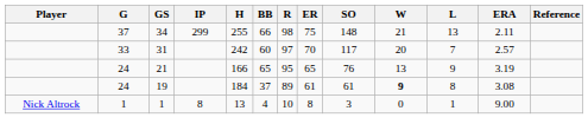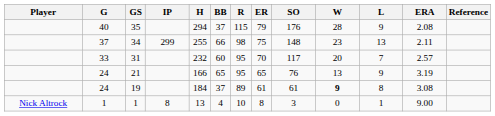+ row: 40 | 35 | 294 | 37 | 115 | 79 | 176 | 28 | 9 | 2.08
34 | W: 21 -> 23
31 | H: 242 -> 232
31 | R: 97 -> 95
